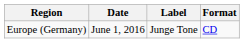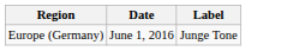- column: Format | CD
